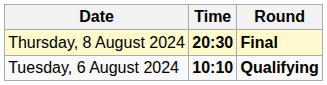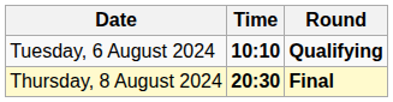rows swapped: Tuesday, 6 August 2024 <-> Thursday, 8 August 2024
